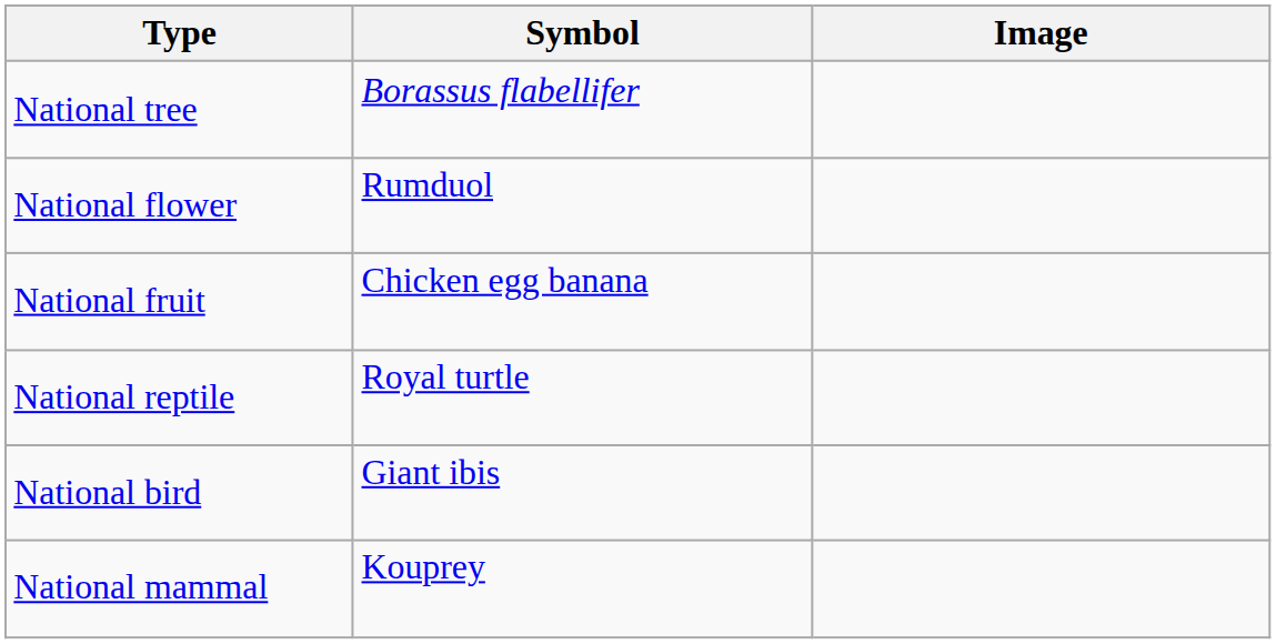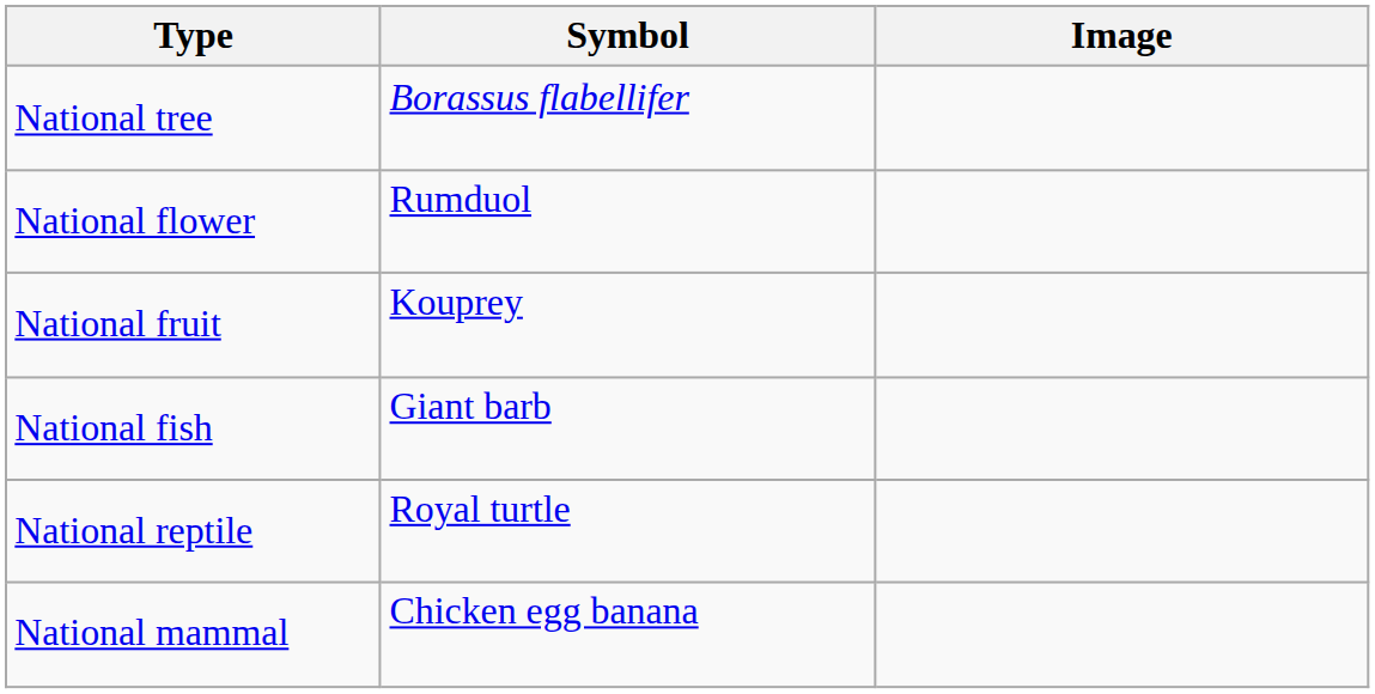National fruit | Symbol: Chicken egg banana -> Kouprey
+ row: National fish | Giant barb
- row: National bird | Giant ibis
National mammal | Symbol: Kouprey -> Chicken egg banana
